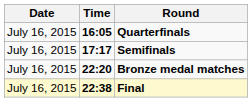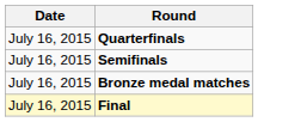- column: Time | 16:05 | 17:17 | 22:20 | 22:38
